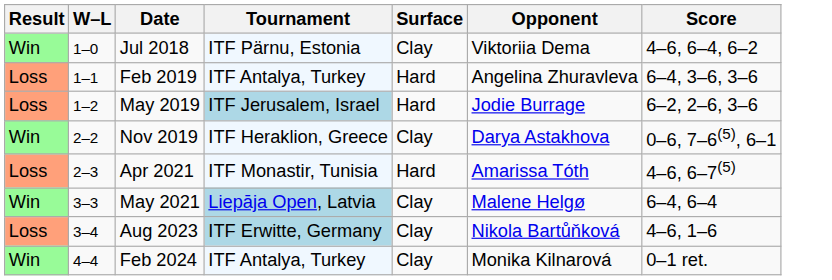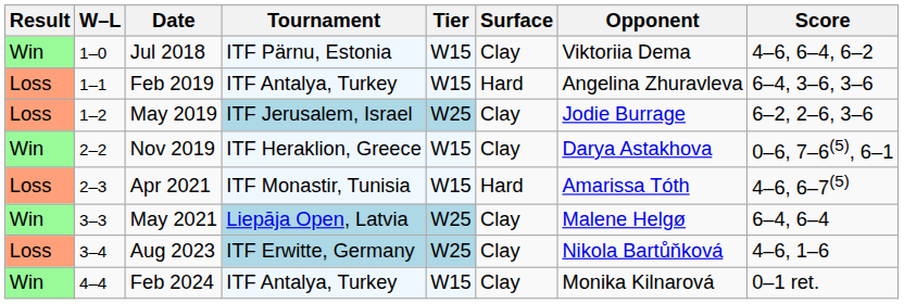+ column: Tier | W15 | W15 | W25 | W15 | W15 | W25 | W25 | W15
May 2019 | Surface: Hard -> Clay
